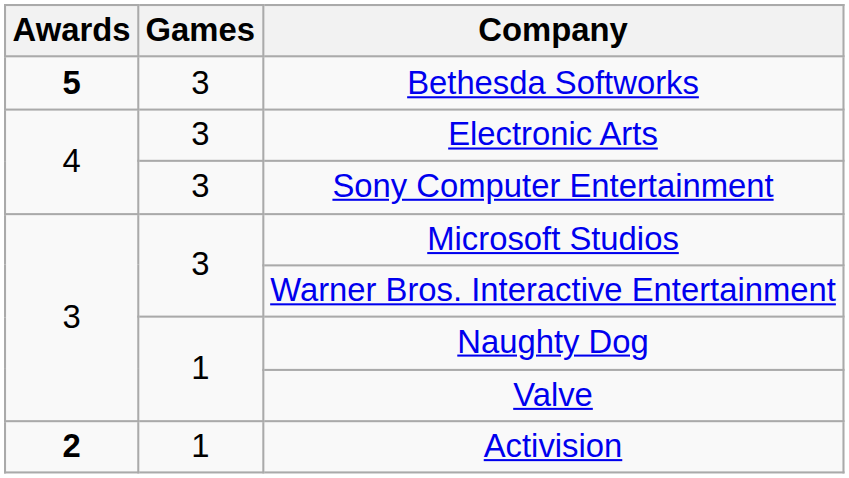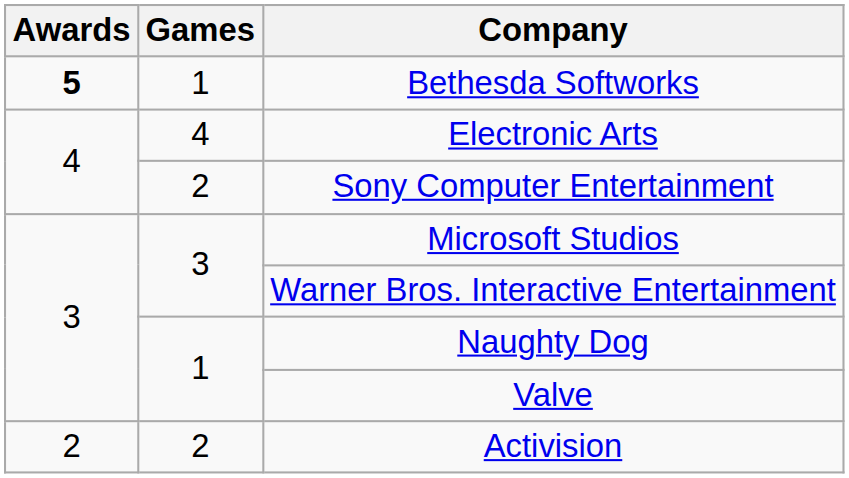Bethesda Softworks | Games: 3 -> 1
Electronic Arts | Games: 3 -> 4
Sony Computer Entertainment | Games: 3 -> 2
Activision | Awards: bold -> normal
Activision | Games: 1 -> 2
